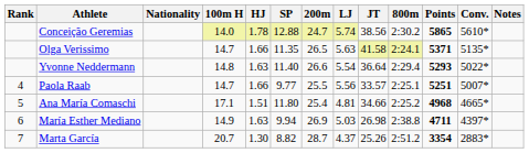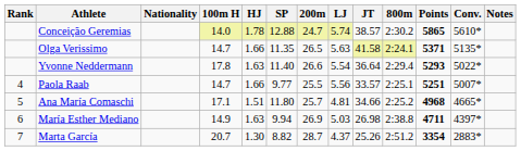Conceição Geremias | JT: 38.56 -> 38.57
Yvonne Neddermann | 100m H: 14.8 -> 17.8
Ana María Comaschi | 200m: 25.4 -> 25.7
